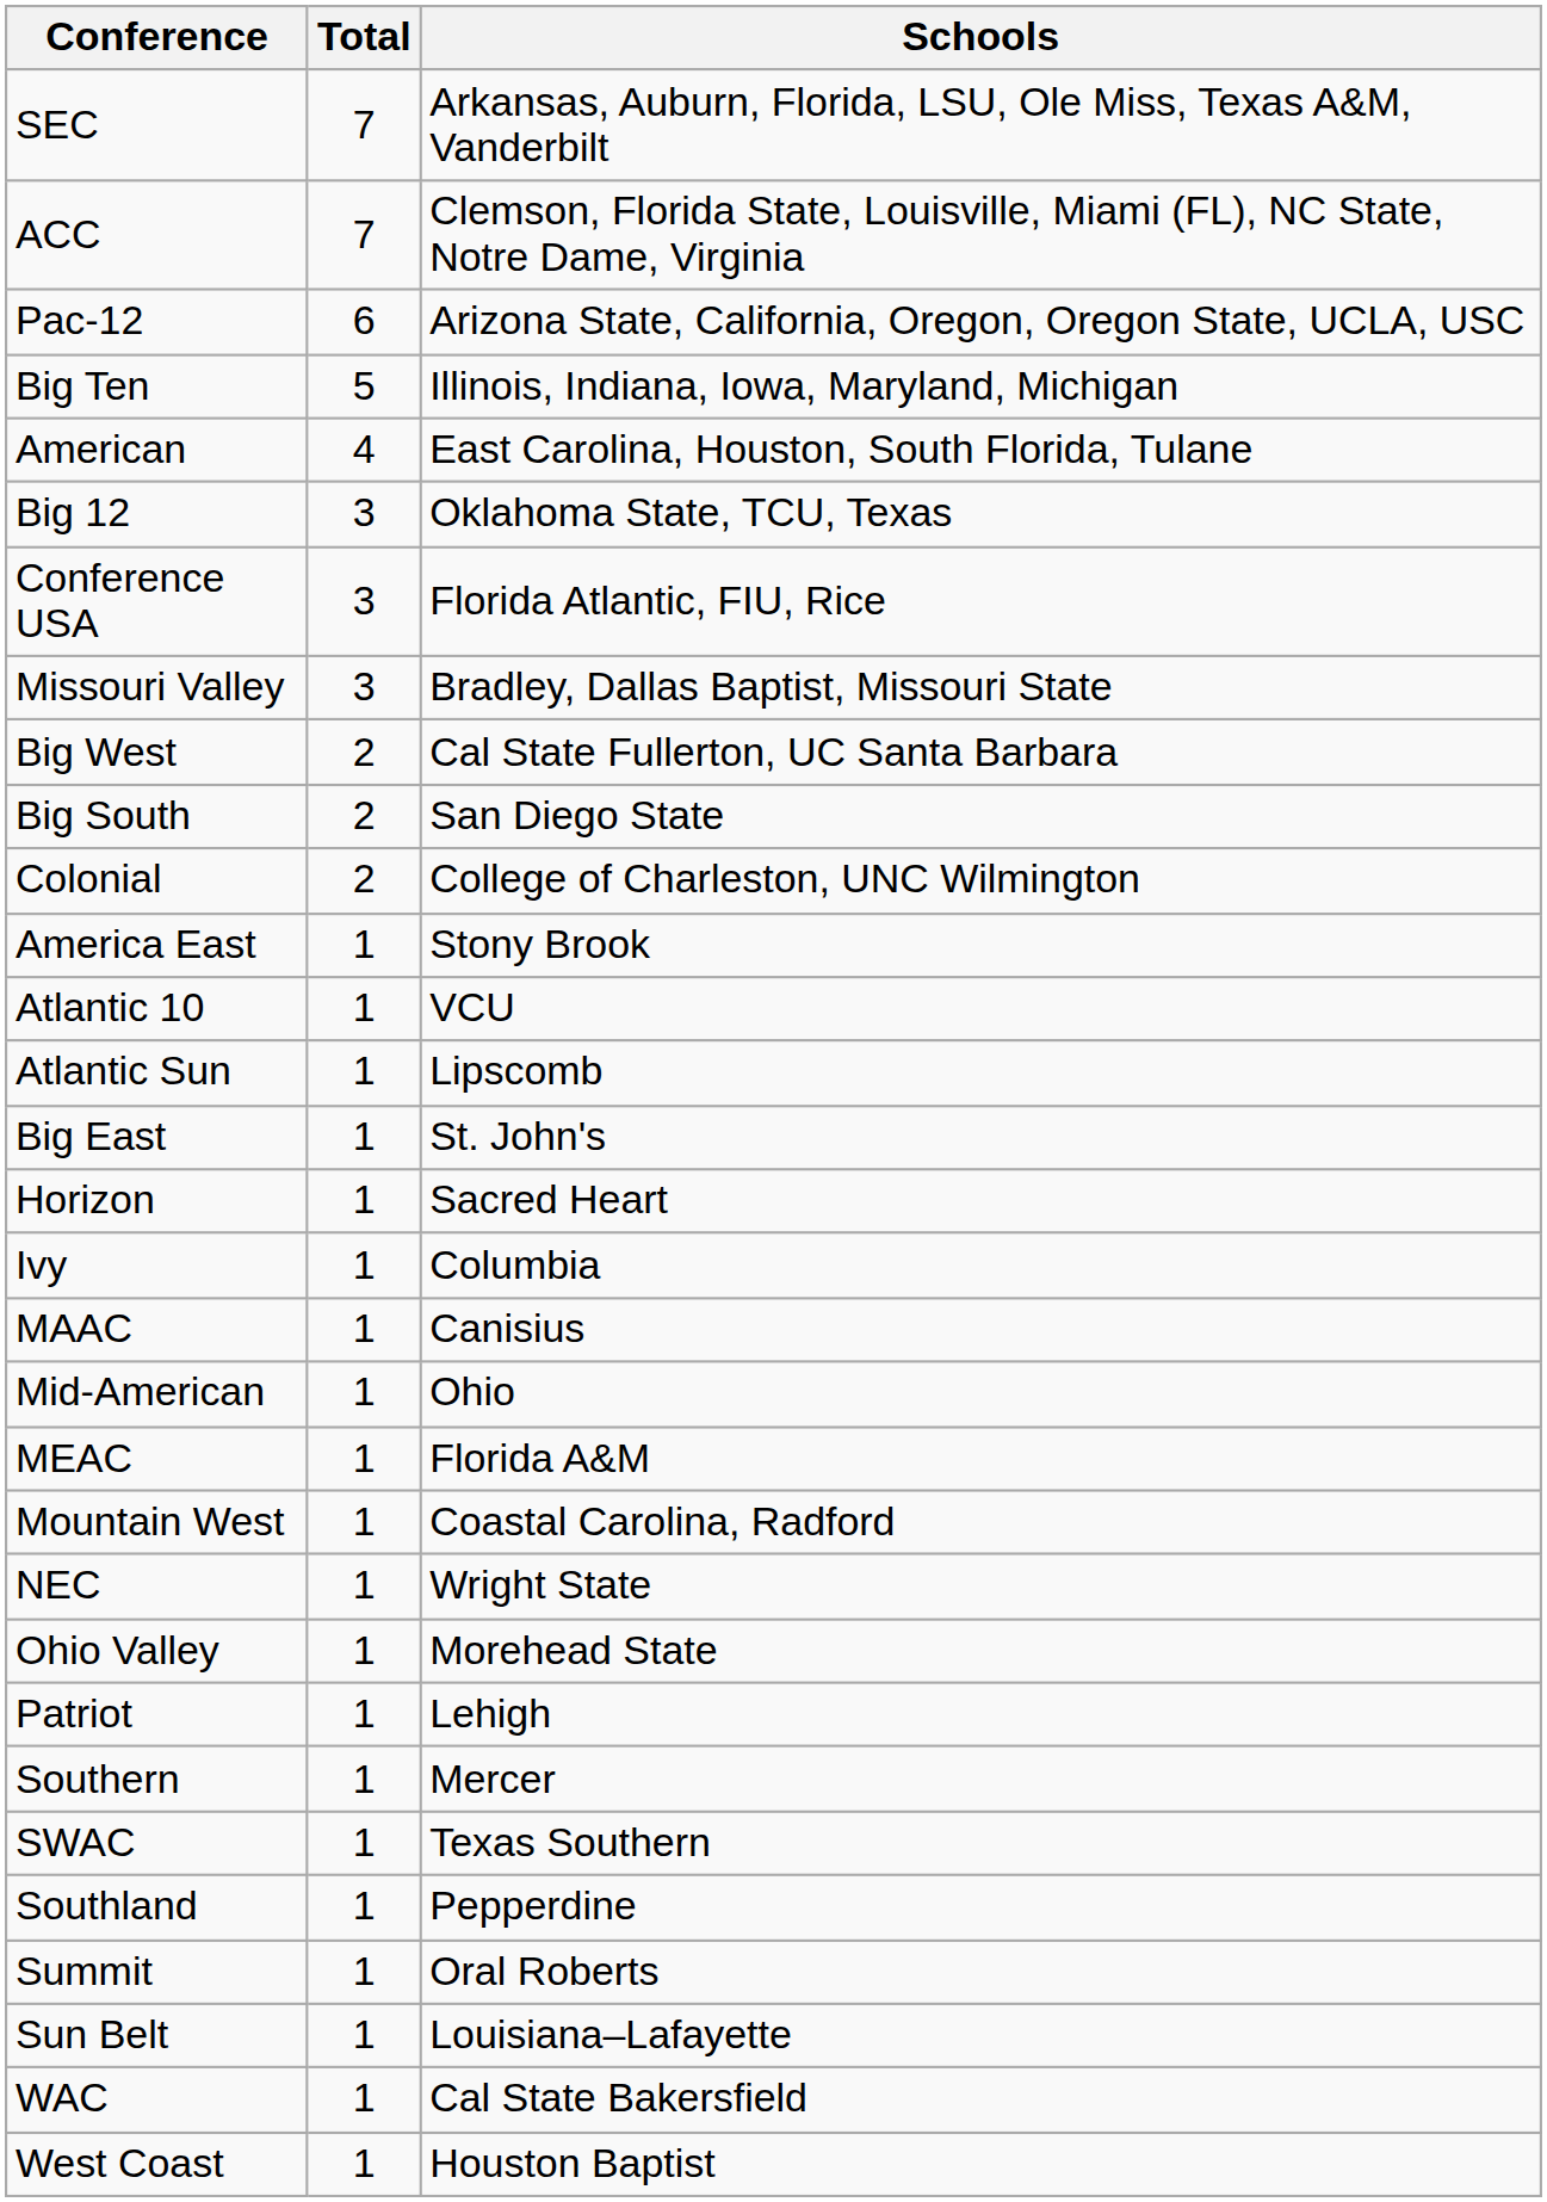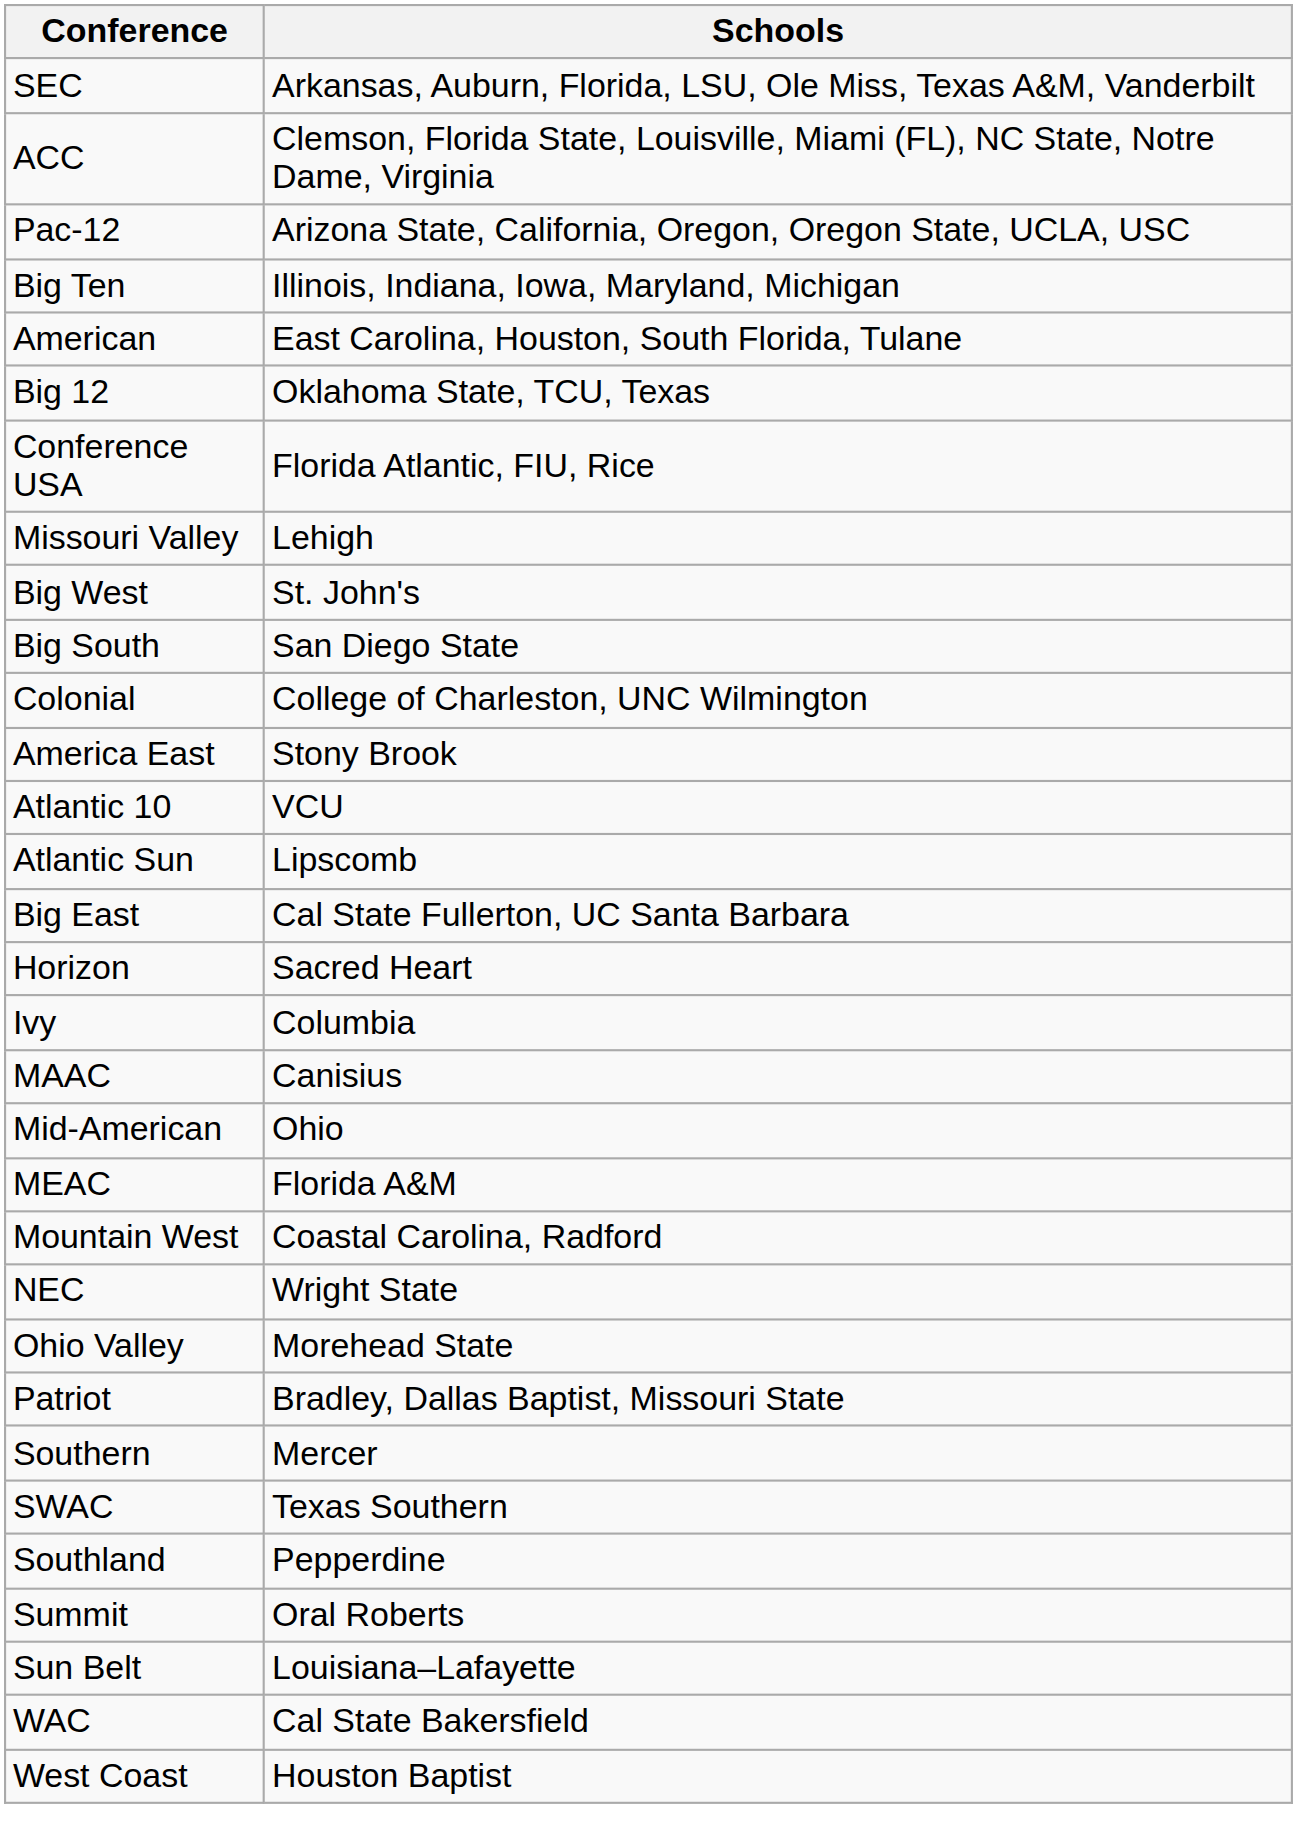- column: Total | 7 | 7 | 6 | 5 | 4 | 3 | 3 | 3 | 2 | 2 | 2 | 1 | 1 | 1 | 1 | 1 | 1 | 1 | 1 | 1 | 1 | 1 | 1 | 1 | 1 | 1 | 1 | 1 | 1 | 1 | 1
Missouri Valley | Schools: Bradley, Dallas Baptist, Missouri State -> Lehigh
Big West | Schools: Cal State Fullerton, UC Santa Barbara -> St. John's
Big East | Schools: St. John's -> Cal State Fullerton, UC Santa Barbara
Patriot | Schools: Lehigh -> Bradley, Dallas Baptist, Missouri State
